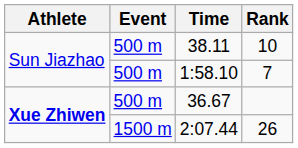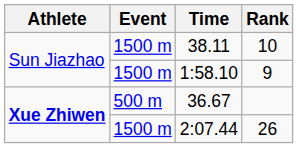38.11 | Event: 500 m -> 1500 m
1:58.10 | Event: 500 m -> 1500 m
1:58.10 | Rank: 7 -> 9
